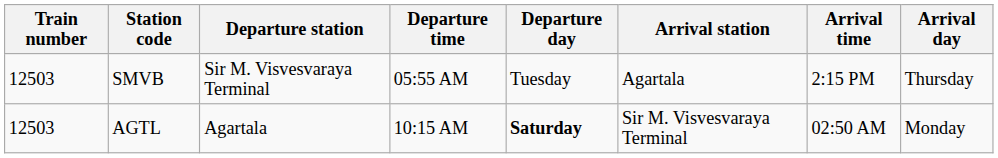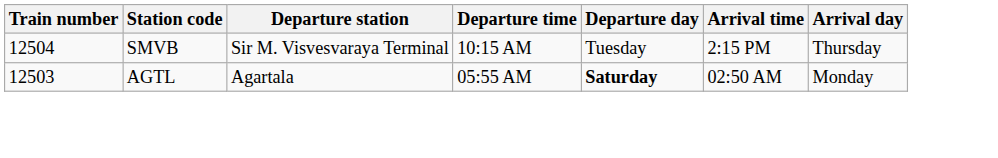- column: Arrival station | Agartala | Sir M. Visvesvaraya Terminal
SMVB | Train number: 12503 -> 12504
SMVB | Departure time: 05:55 AM -> 10:15 AM
AGTL | Departure time: 10:15 AM -> 05:55 AM
